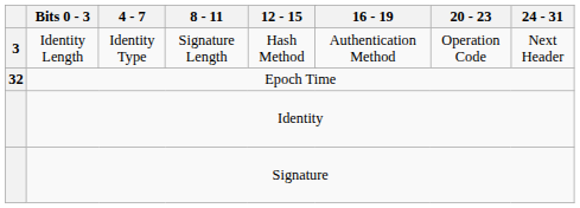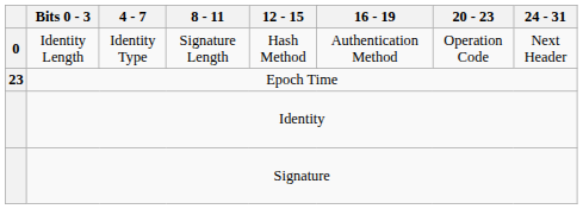Identity Length | column 1: 3 -> 0
Epoch Time | column 1: 32 -> 23
